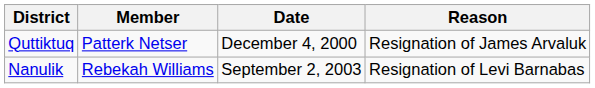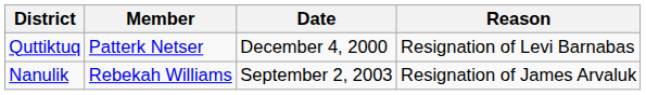Quttiktuq | Reason: Resignation of James Arvaluk -> Resignation of Levi Barnabas
Nanulik | Reason: Resignation of Levi Barnabas -> Resignation of James Arvaluk
